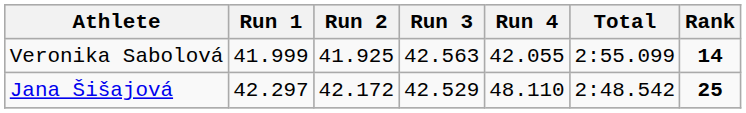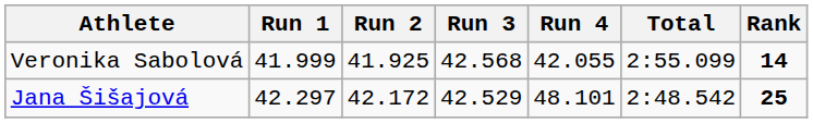Veronika Sabolová | Run 3: 42.563 -> 42.568
Jana Šišajová | Run 4: 48.110 -> 48.101
